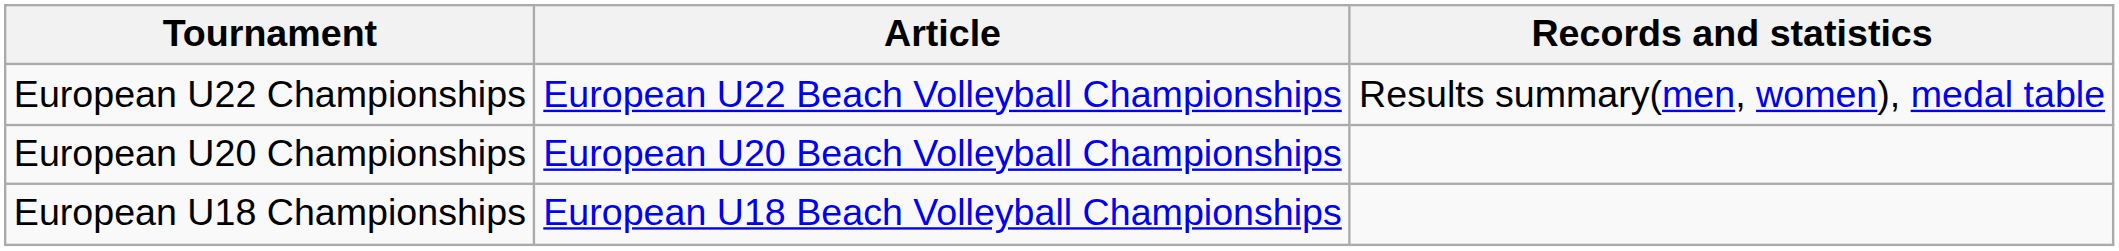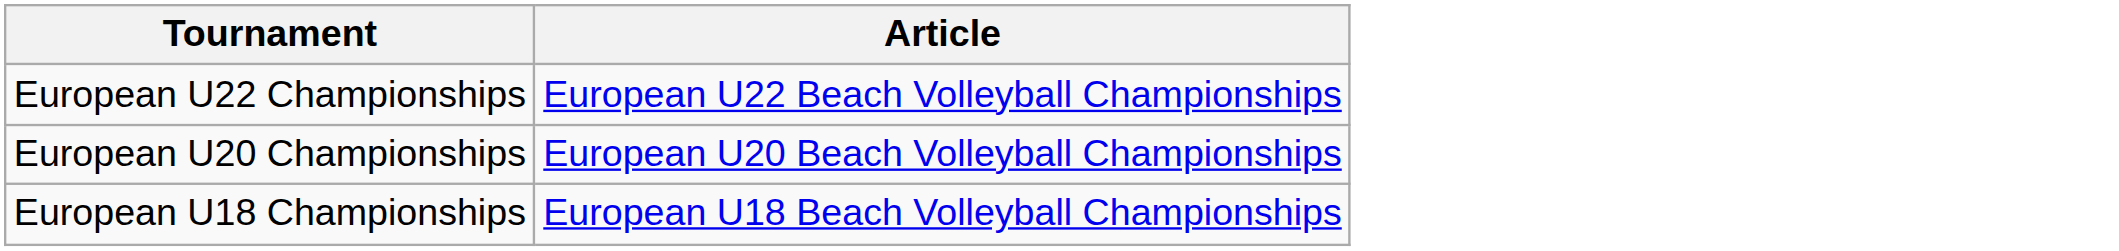- column: Records and statistics | Results summary(men, women), medal table
